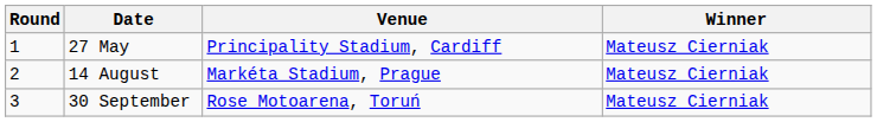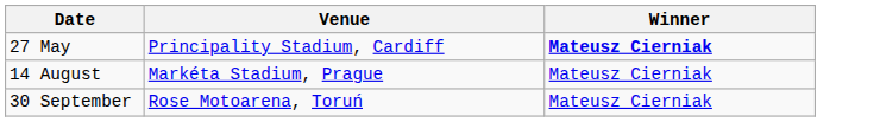- column: Round | 1 | 2 | 3
27 May | Winner: normal -> bold
